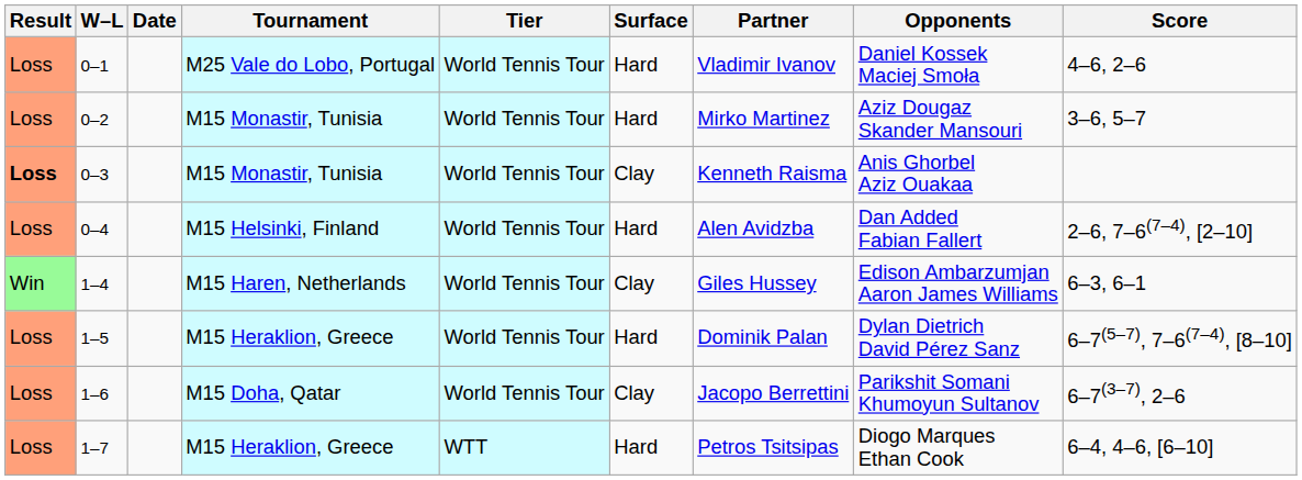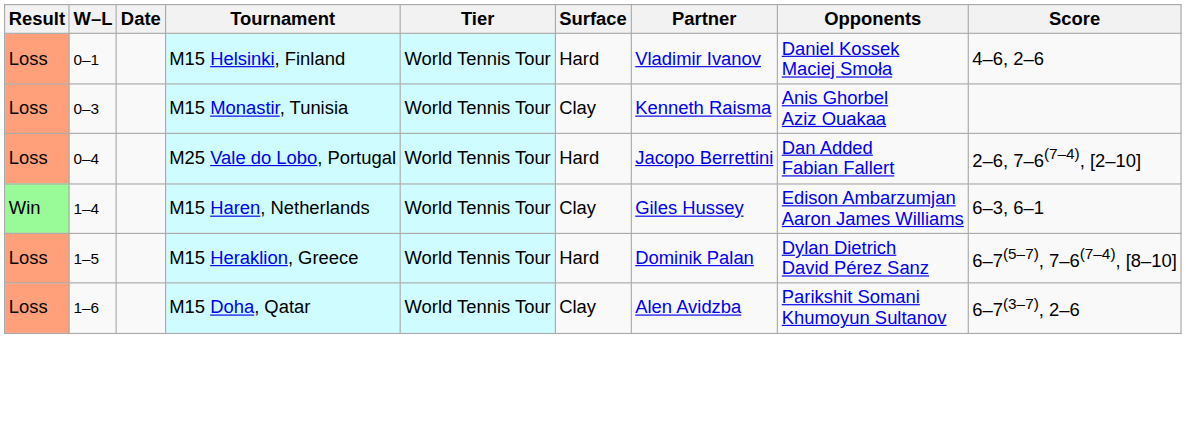0–1 | Tournament: M25 Vale do Lobo, Portugal -> M15 Helsinki, Finland
- row: Loss | 0–2 | M15 Monastir, Tunisia | World Tennis Tour | Hard | Mirko Martinez | Aziz Dougaz Skander Mansouri | 3–6, 5–7
0–3 | Result: bold -> normal
0–4 | Tournament: M15 Helsinki, Finland -> M25 Vale do Lobo, Portugal
0–4 | Partner: Alen Avidzba -> Jacopo Berrettini
1–6 | Partner: Jacopo Berrettini -> Alen Avidzba
- row: Loss | 1–7 | M15 Heraklion, Greece | WTT | Hard | Petros Tsitsipas | Diogo Marques Ethan Cook | 6–4, 4–6, [6–10]
